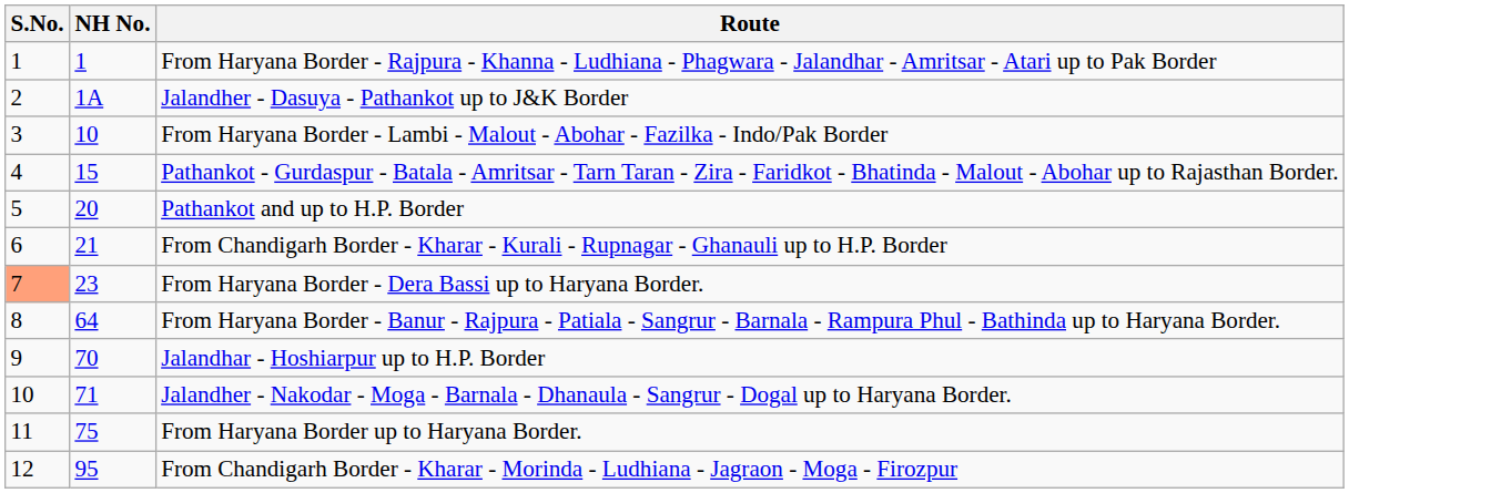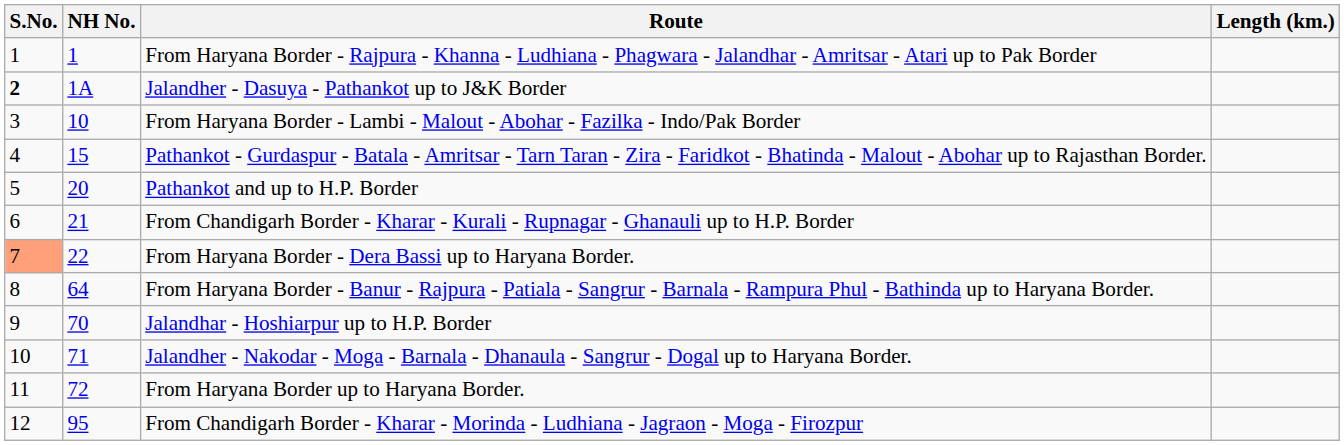+ column: Length (km.)
Jalandher - Dasuya - Pathankot up to J&K Border | S.No.: normal -> bold
From Haryana Border - Dera Bassi up to Haryana Border. | NH No.: 23 -> 22
From Haryana Border up to Haryana Border. | NH No.: 75 -> 72
